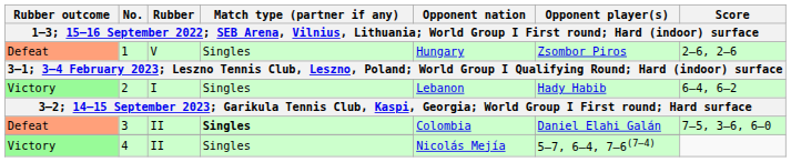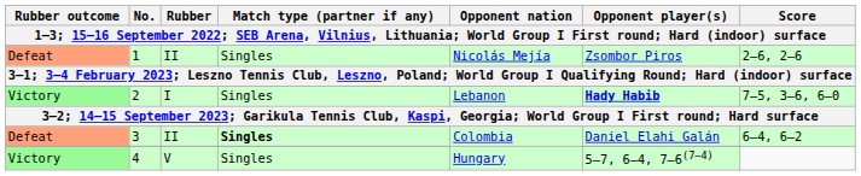1 | Rubber: V -> II
1 | Opponent nation: Hungary -> Nicolás Mejía
2 | Opponent player(s): normal -> bold
2 | Score: 6–4, 6–2 -> 7–5, 3–6, 6–0
3 | Score: 7–5, 3–6, 6–0 -> 6–4, 6–2
4 | Rubber: II -> V
4 | Opponent nation: Nicolás Mejía -> Hungary
